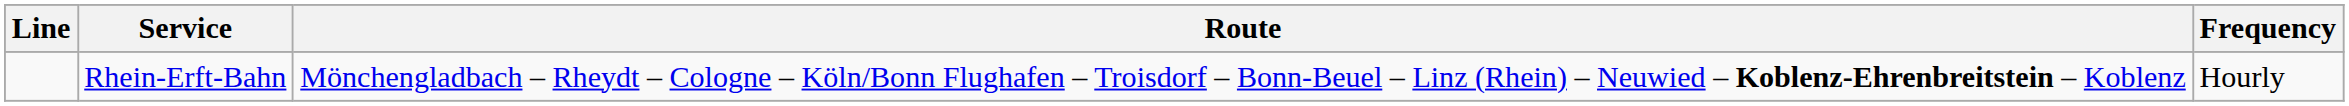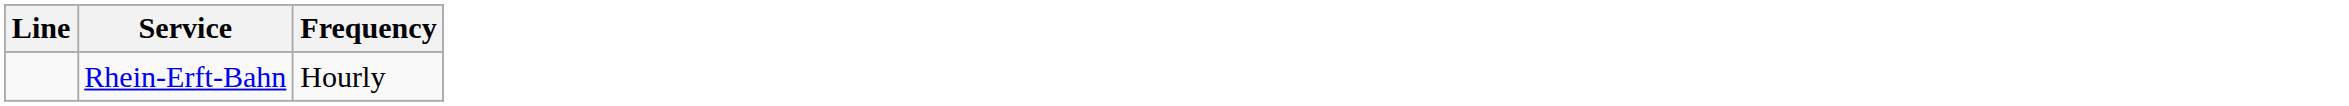- column: Route | Mönchengladbach – Rheydt – Cologne – Köln/Bonn Flughafen – Troisdorf – Bonn-Beuel – Linz (Rhein) – Neuwied – Koblenz-Ehrenbreitstein – Koblenz
